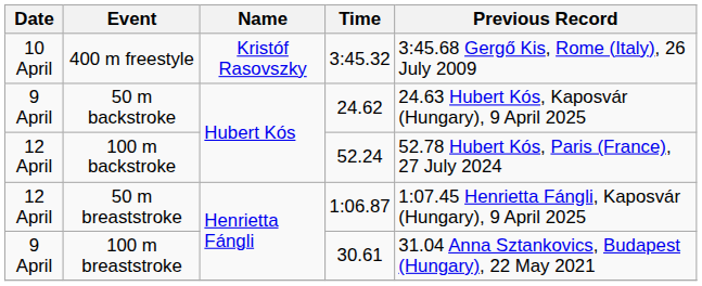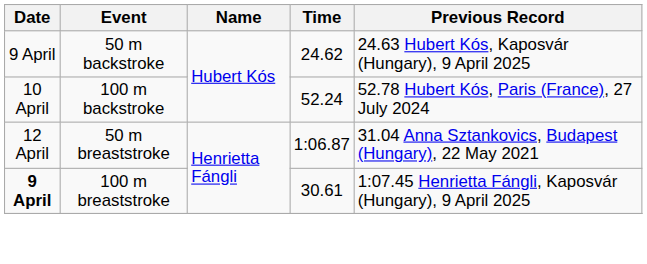- row: 10 April | 400 m freestyle | Kristóf Rasovszky | 3:45.32 | 3:45.68 Gergő Kis, Rome (Italy), 26 July 2009
100 m backstroke | Date: 12 April -> 10 April
50 m breaststroke | Previous Record: 1:07.45 Henrietta Fángli, Kaposvár (Hungary), 9 April 2025 -> 31.04 Anna Sztankovics, Budapest (Hungary), 22 May 2021
100 m breaststroke | Date: normal -> bold
100 m breaststroke | Previous Record: 31.04 Anna Sztankovics, Budapest (Hungary), 22 May 2021 -> 1:07.45 Henrietta Fángli, Kaposvár (Hungary), 9 April 2025
